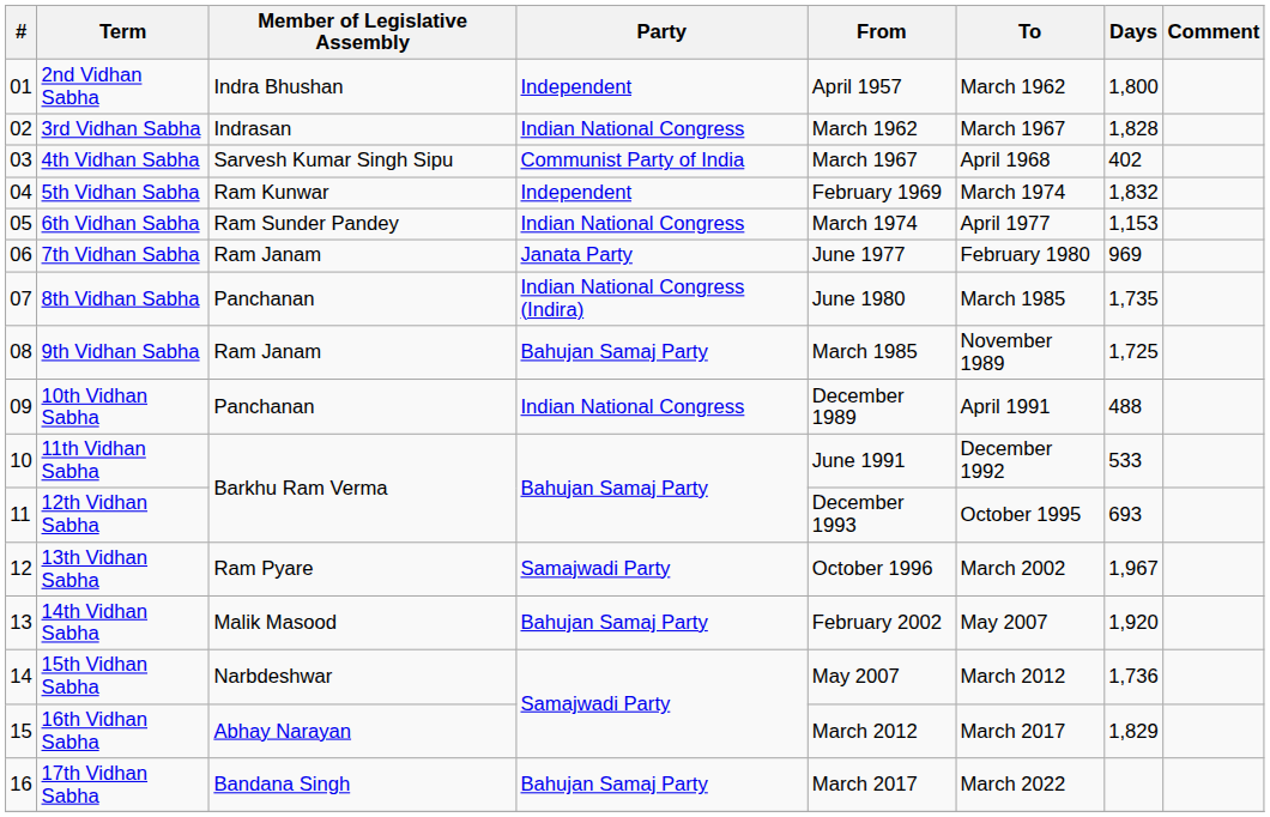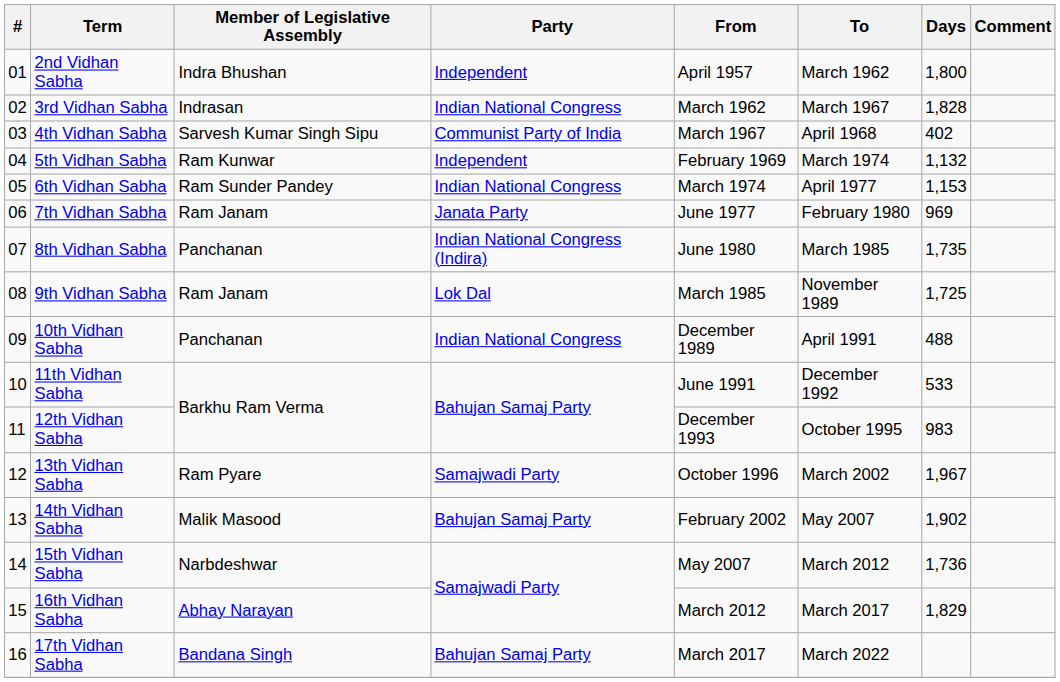5th Vidhan Sabha | Days: 1,832 -> 1,132
9th Vidhan Sabha | Party: Bahujan Samaj Party -> Lok Dal
12th Vidhan Sabha | Days: 693 -> 983
14th Vidhan Sabha | Days: 1,920 -> 1,902
